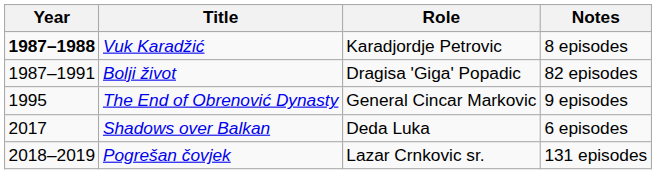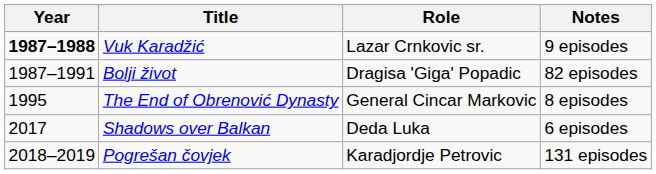Vuk Karadžić | Role: Karadjordje Petrovic -> Lazar Crnkovic sr.
Vuk Karadžić | Notes: 8 episodes -> 9 episodes
The End of Obrenović Dynasty | Notes: 9 episodes -> 8 episodes
Pogrešan čovjek | Role: Lazar Crnkovic sr. -> Karadjordje Petrovic
